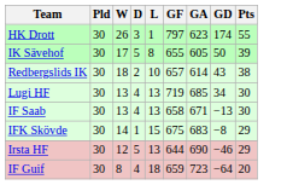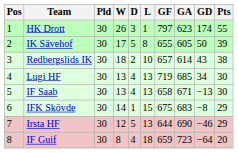+ column: Pos | 1 | 2 | 3 | 4 | 5 | 6 | 7 | 8
